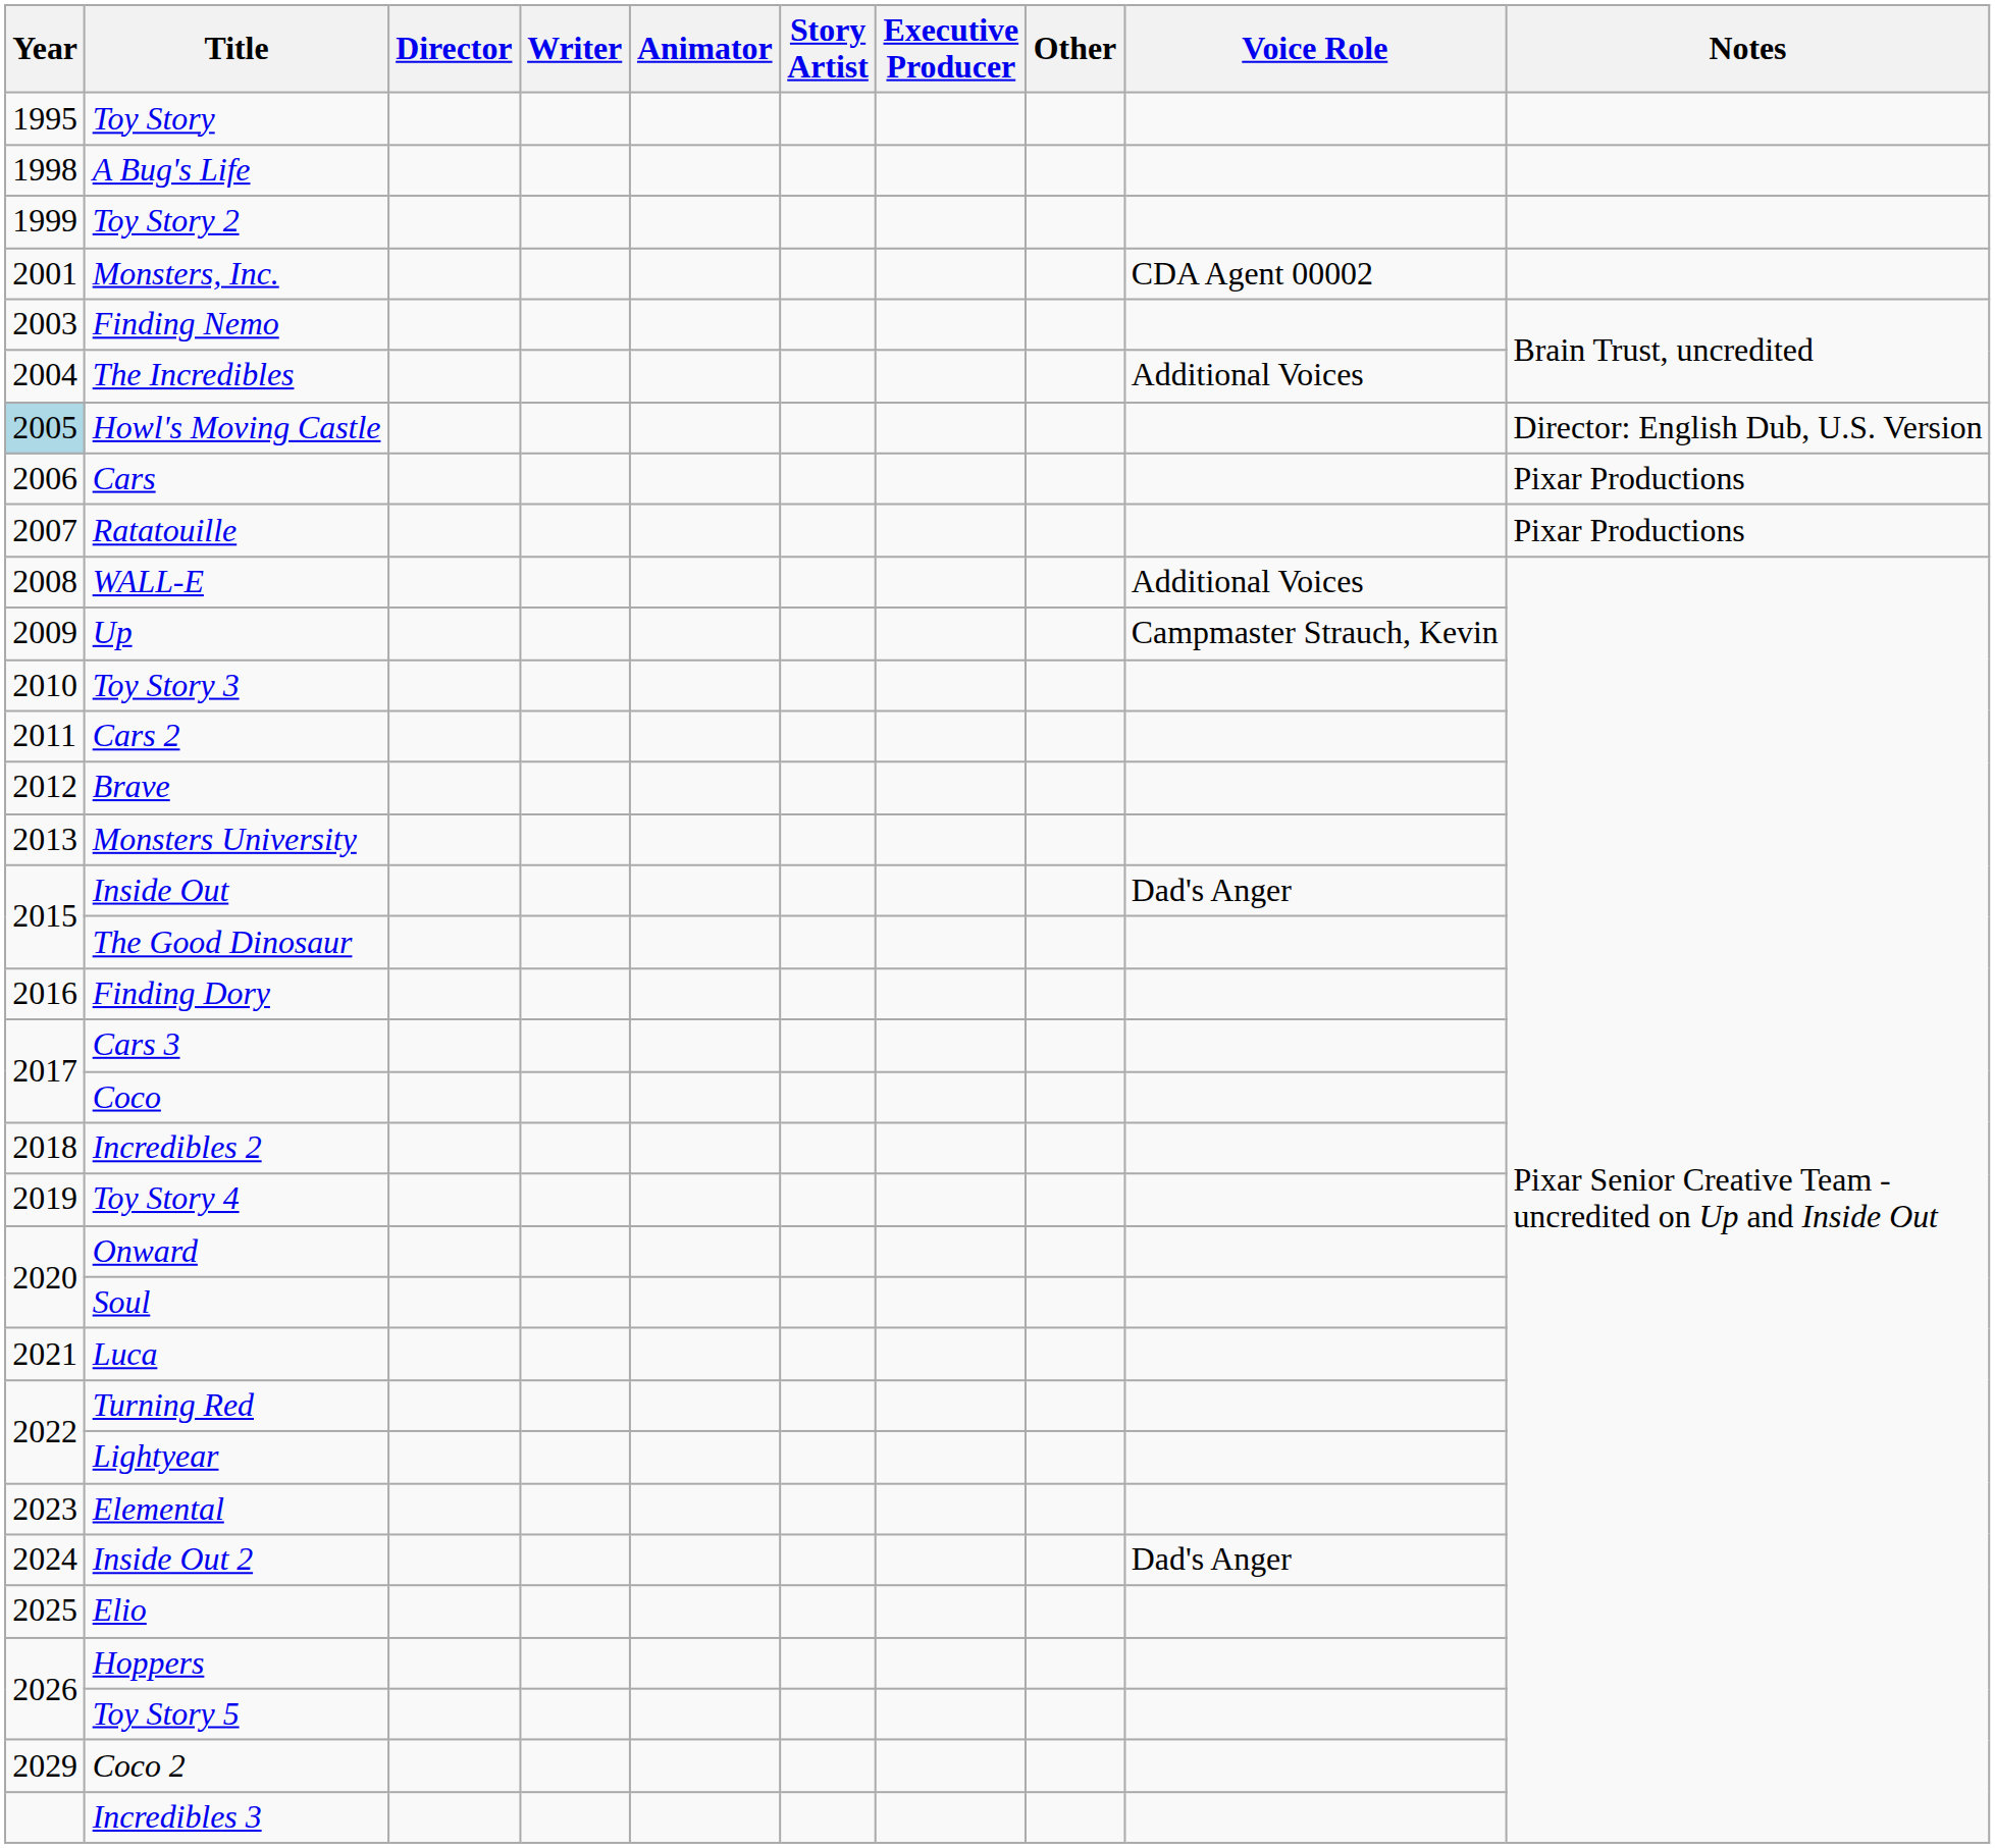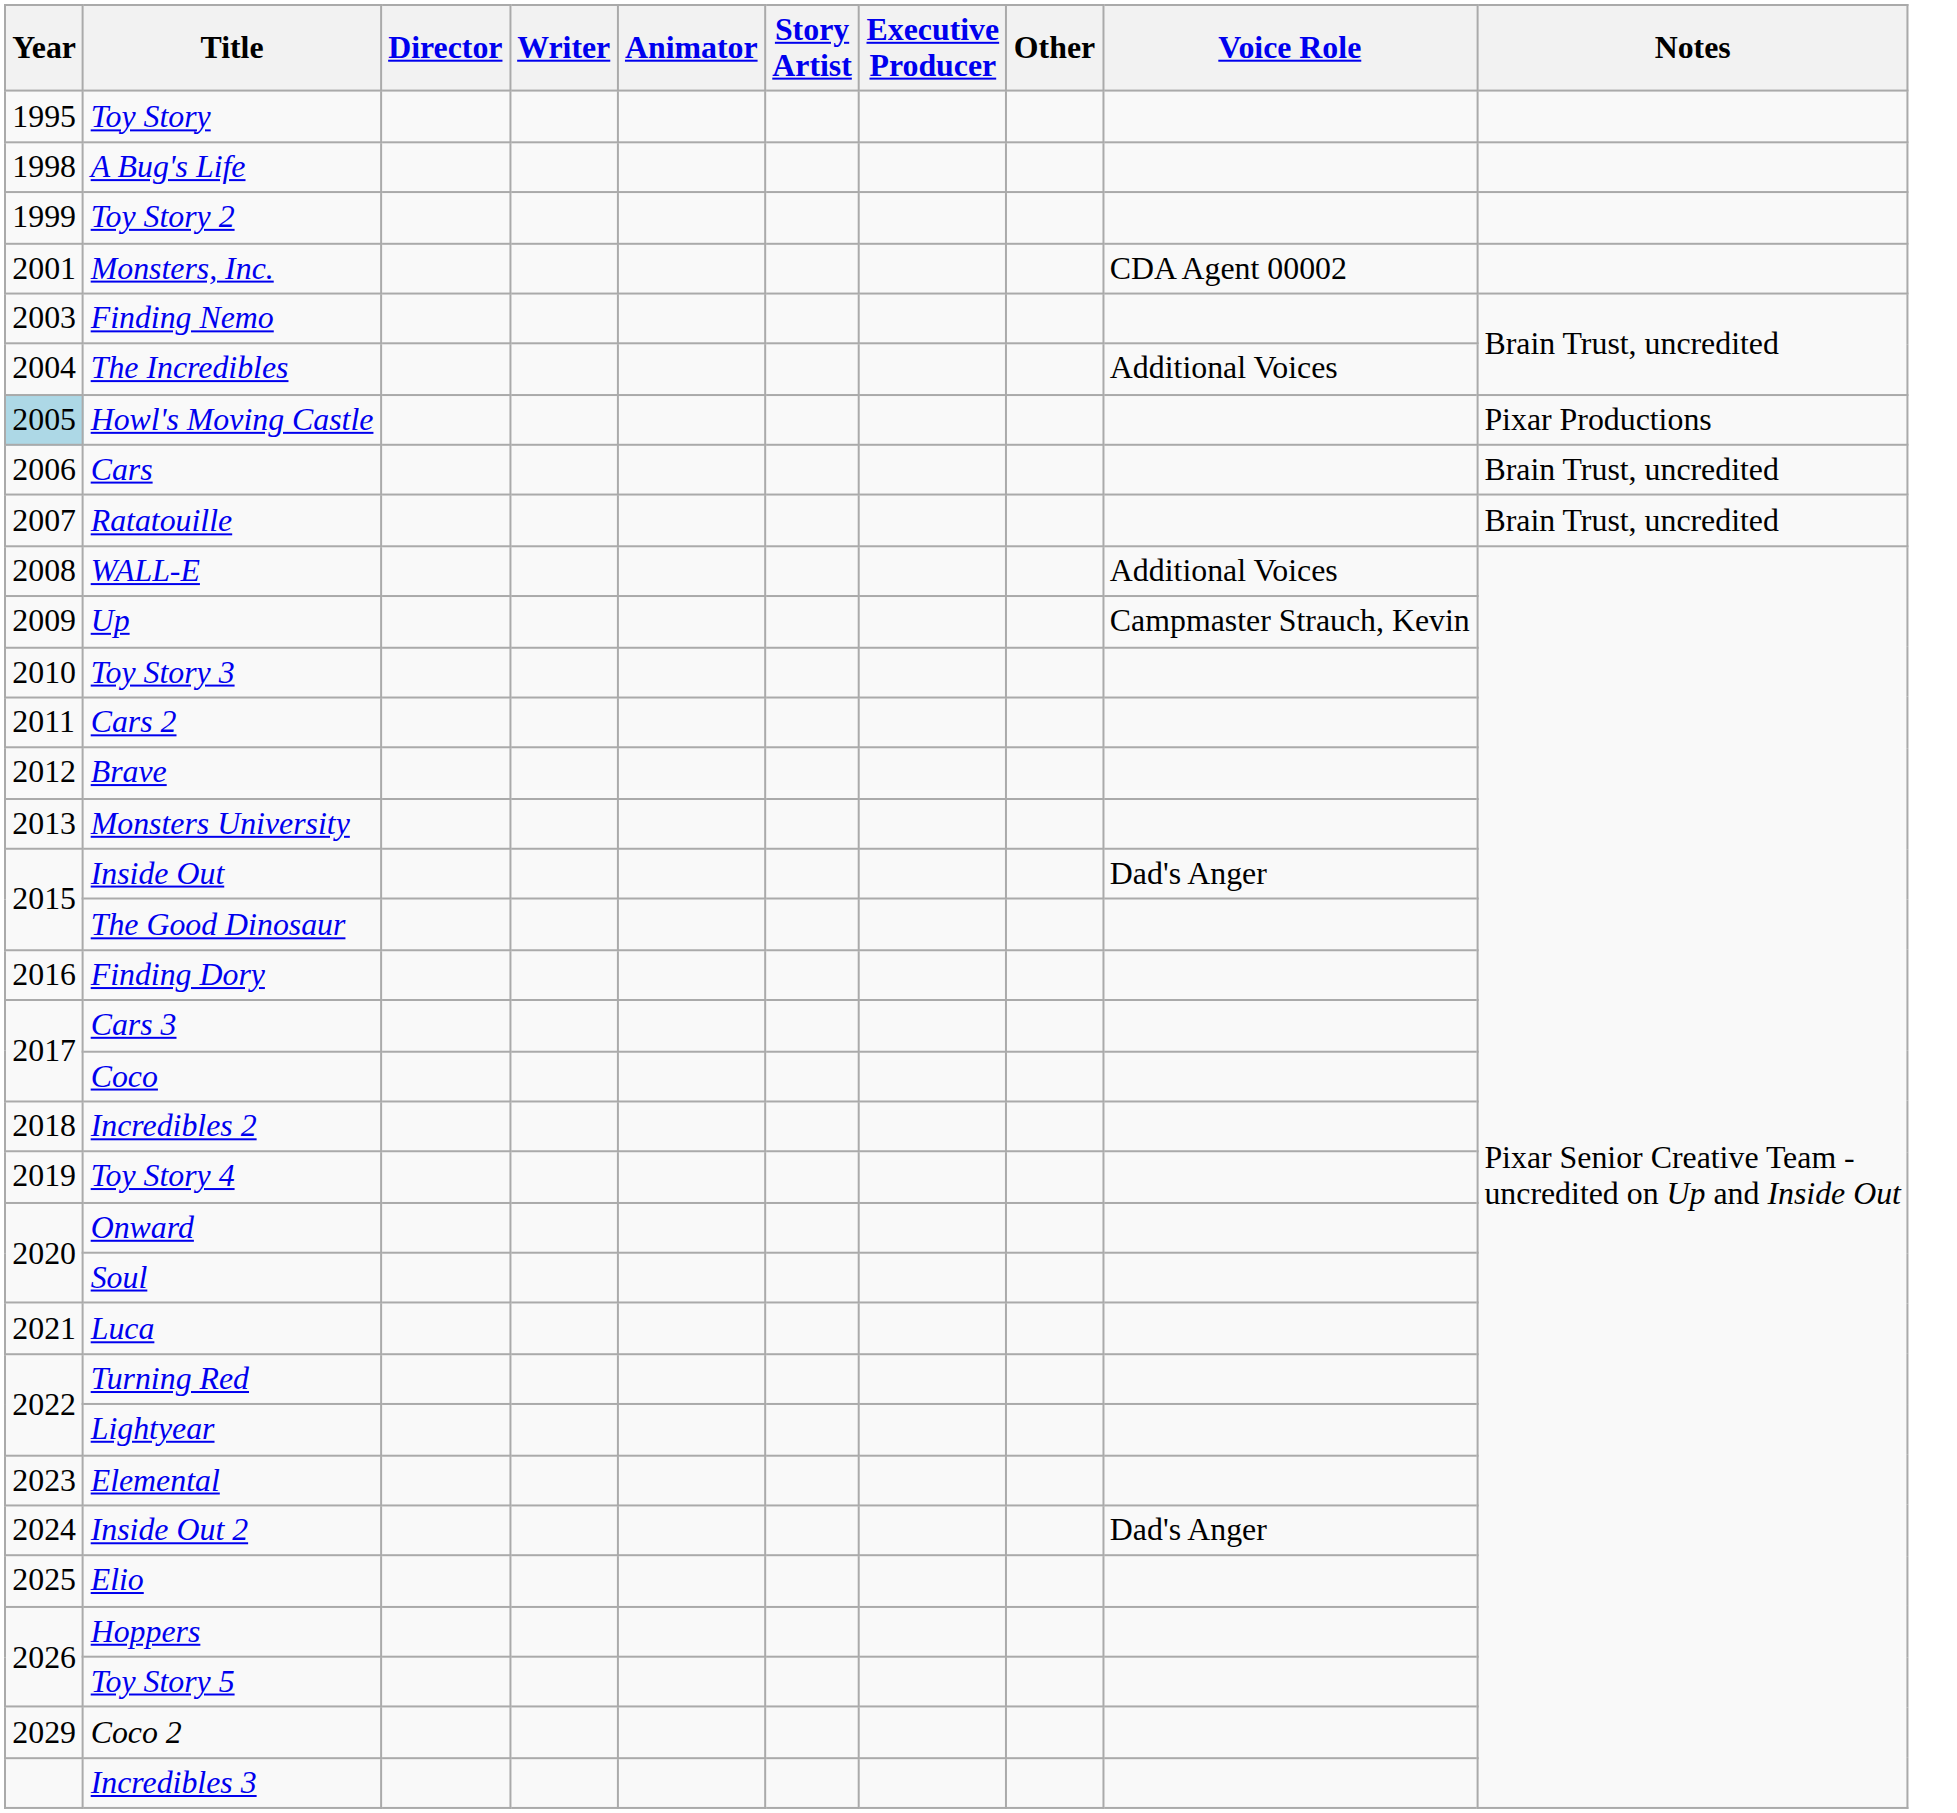Howl's Moving Castle | Notes: Director: English Dub, U.S. Version -> Pixar Productions
Cars | Notes: Pixar Productions -> Brain Trust, uncredited
Ratatouille | Notes: Pixar Productions -> Brain Trust, uncredited
